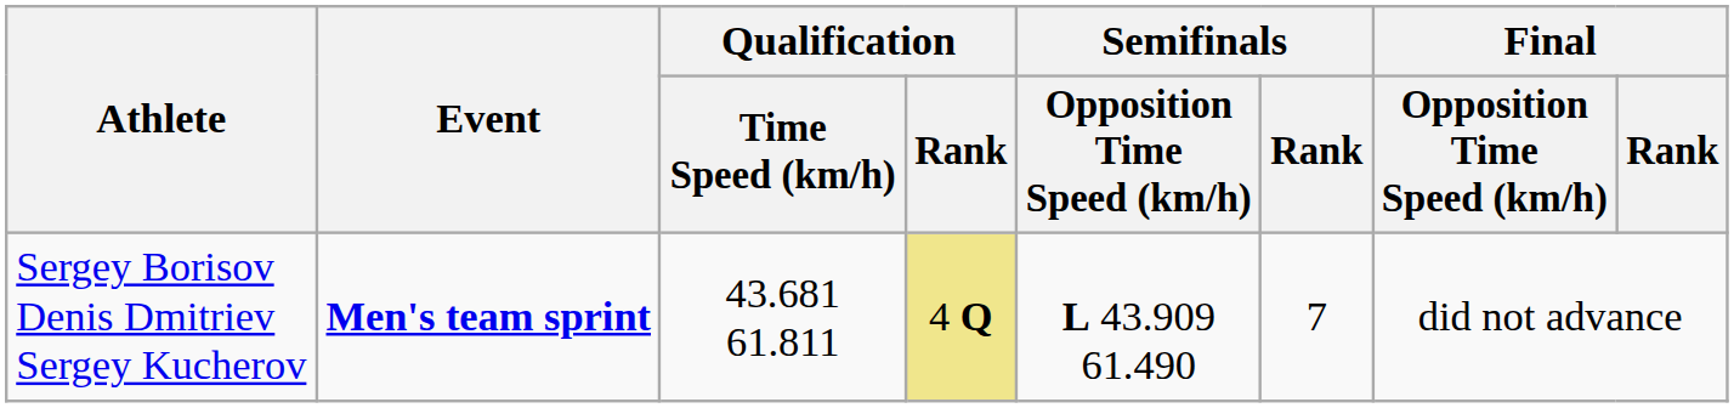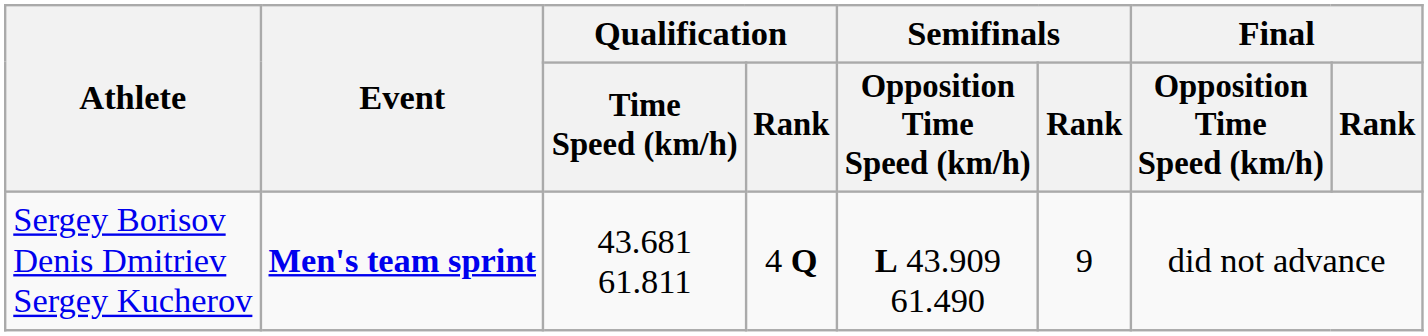Sergey Borisov Denis Dmitriev Sergey Kucherov | Qualification / Rank: khaki background -> no background
Sergey Borisov Denis Dmitriev Sergey Kucherov | Semifinals / Rank: 7 -> 9
